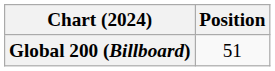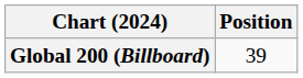Global 200 (Billboard) | Position: 51 -> 39
